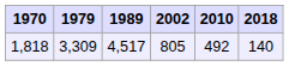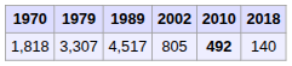1,818 | 1979: 3,309 -> 3,307
1,818 | 2010: normal -> bold
